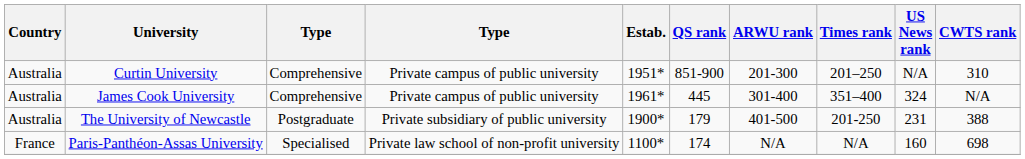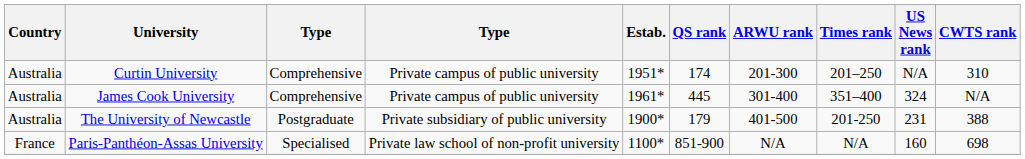Curtin University | QS rank: 851-900 -> 174
Paris-Panthéon-Assas University | QS rank: 174 -> 851-900
